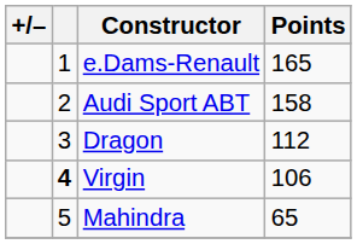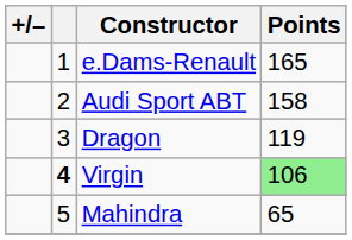Dragon | Points: 112 -> 119
Virgin | Points: no background -> lightgreen background
